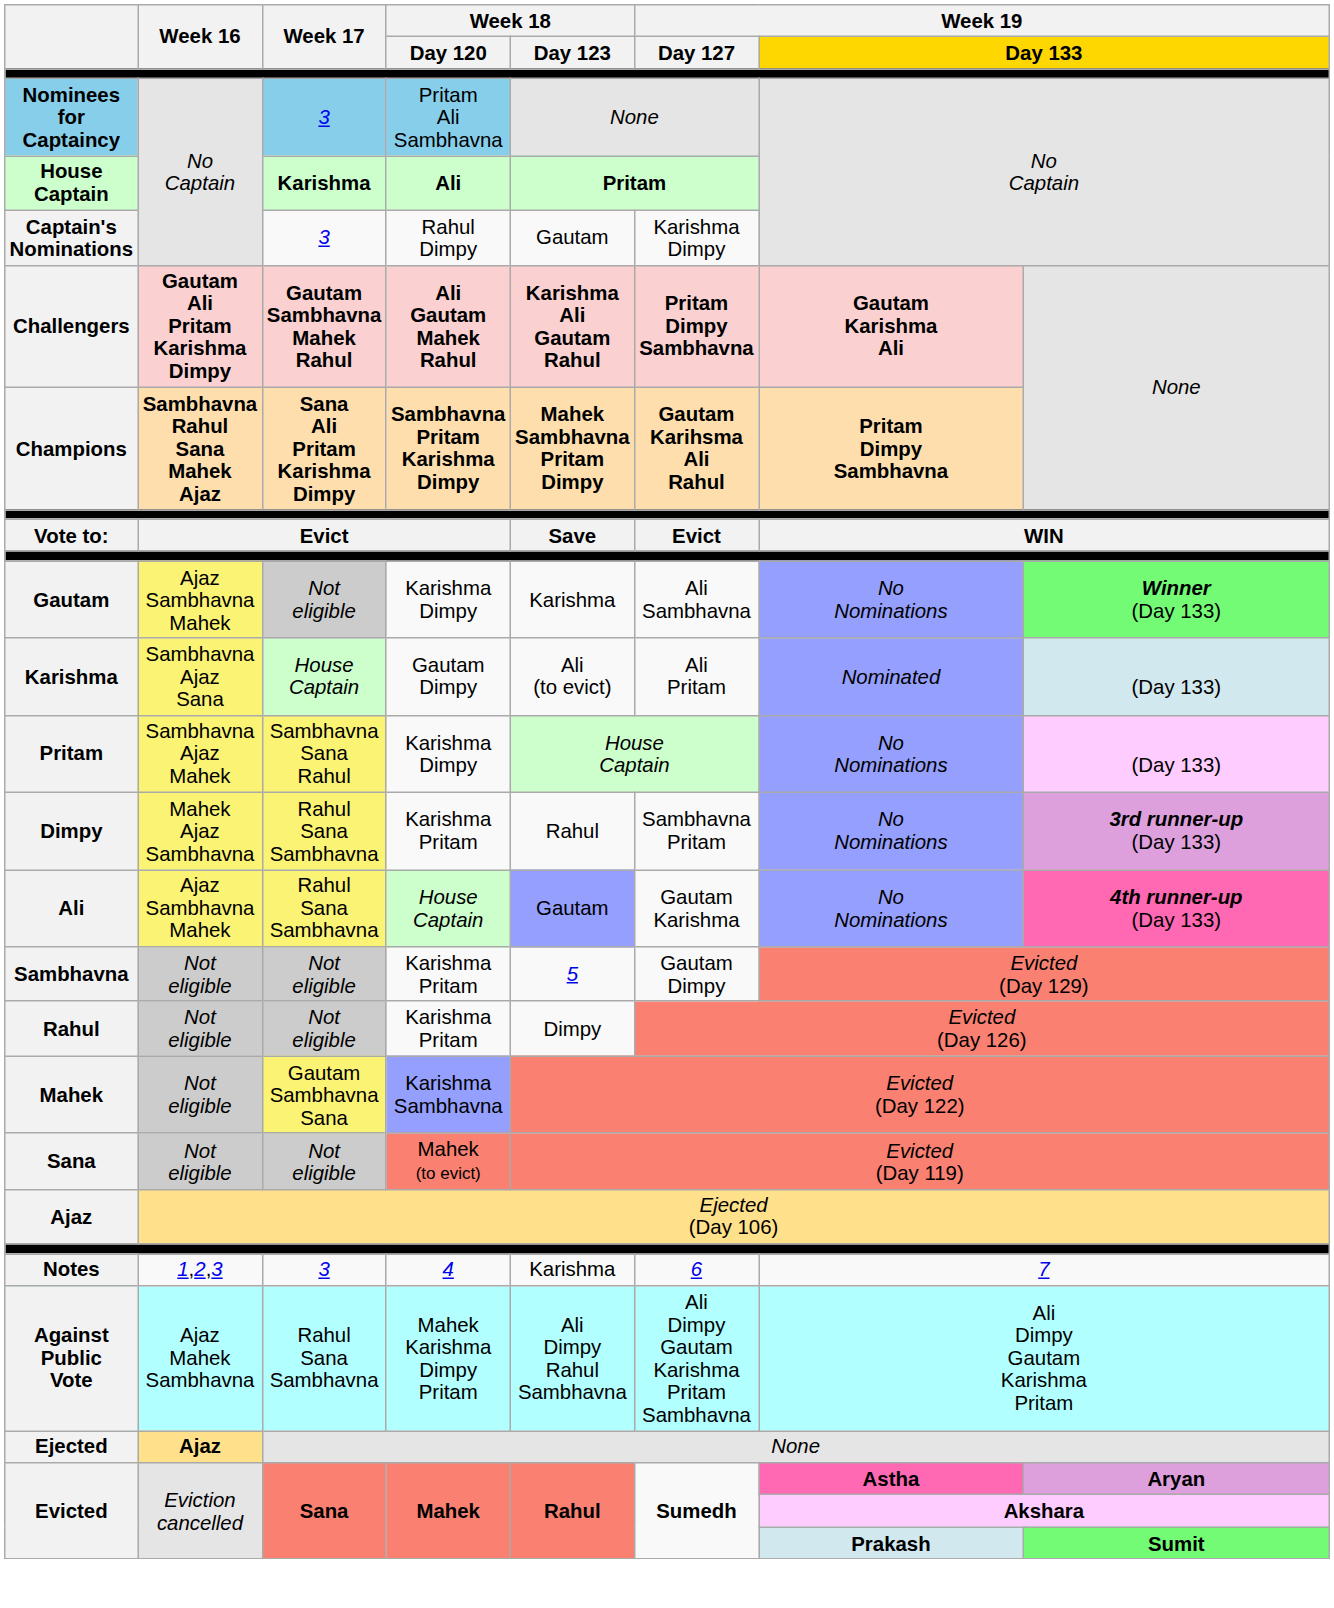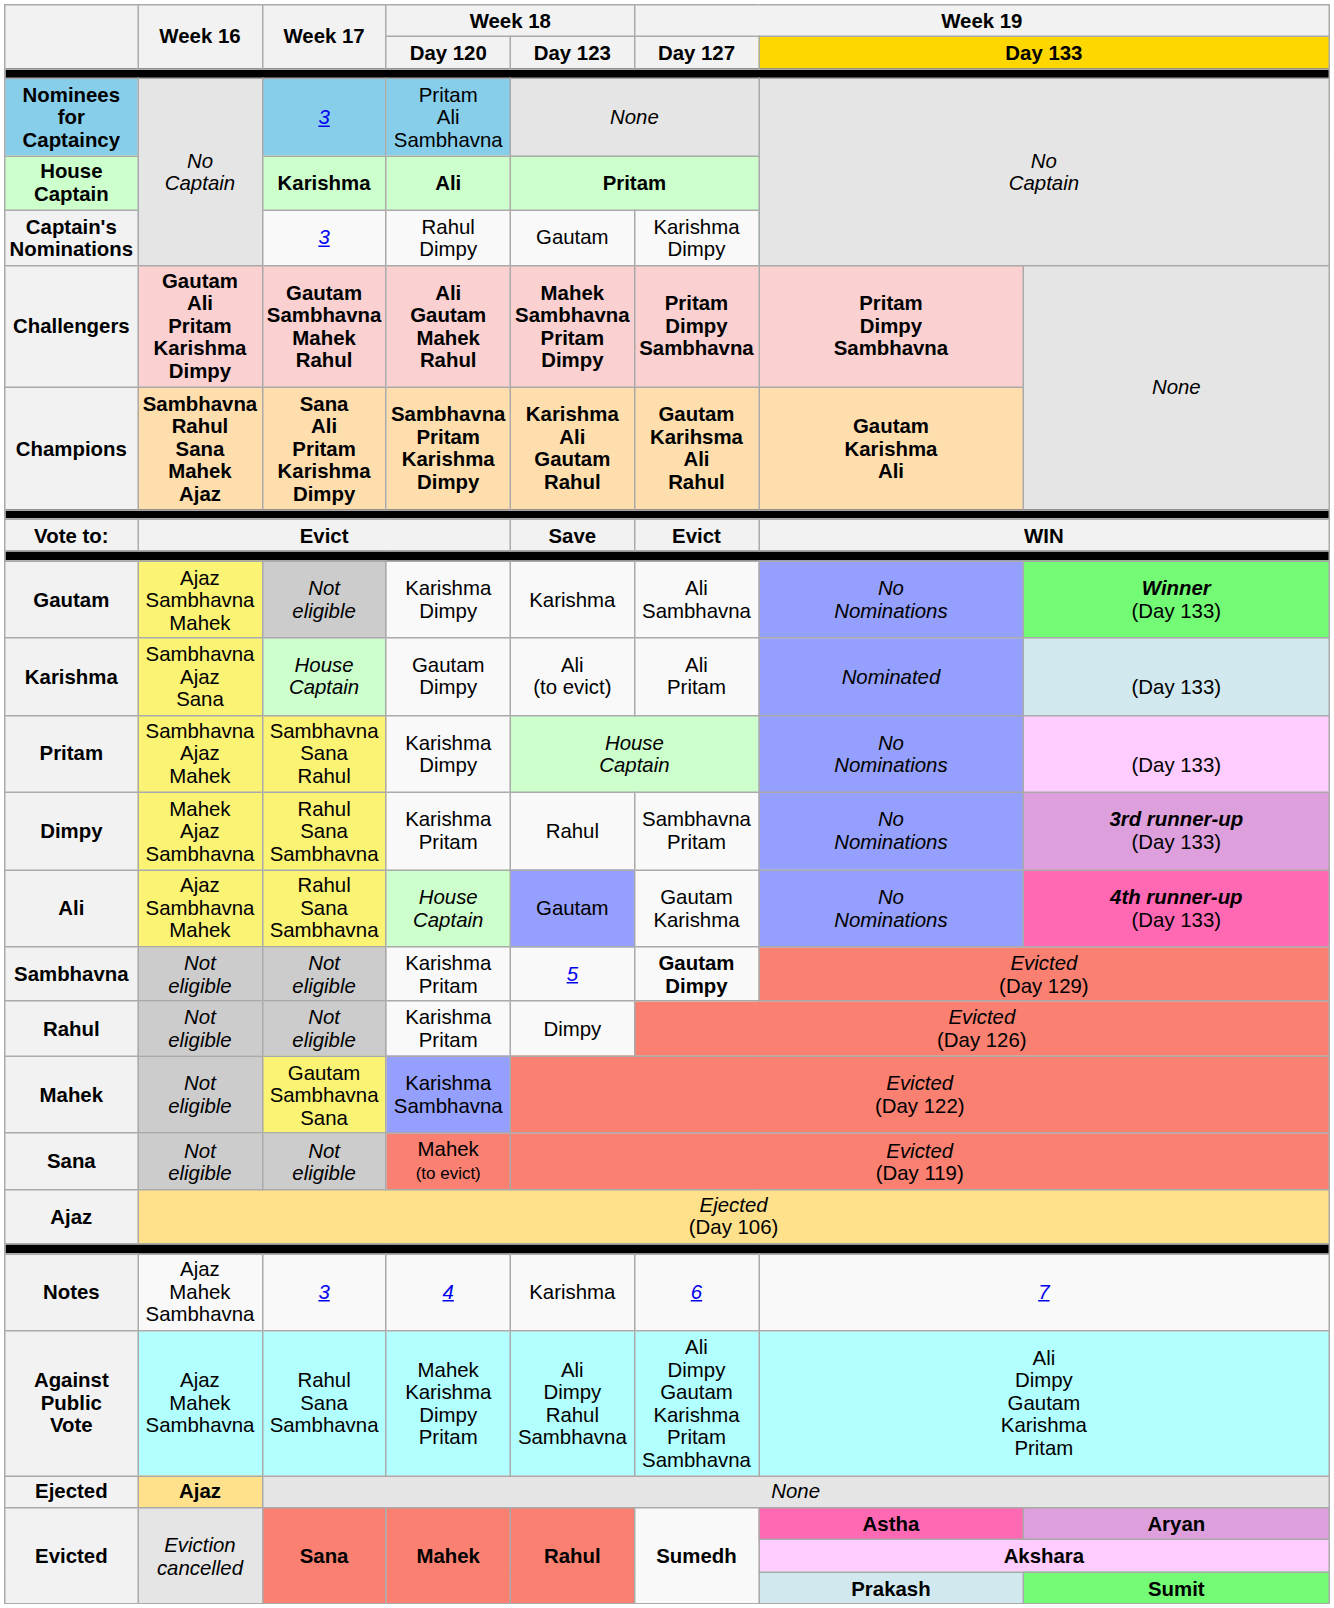Challengers | Week 18 / Day 123: Karishma Ali Gautam Rahul -> Mahek Sambhavna Pritam Dimpy
Challengers | column 7: Gautam Karishma Ali -> Pritam Dimpy Sambhavna
Champions | Week 18 / Day 123: Mahek Sambhavna Pritam Dimpy -> Karishma Ali Gautam Rahul
Champions | column 7: Pritam Dimpy Sambhavna -> Gautam Karishma Ali
Sambhavna | Week 19 / Day 127: normal -> bold
Notes | Week 16: 1,2,3 -> Ajaz Mahek Sambhavna
